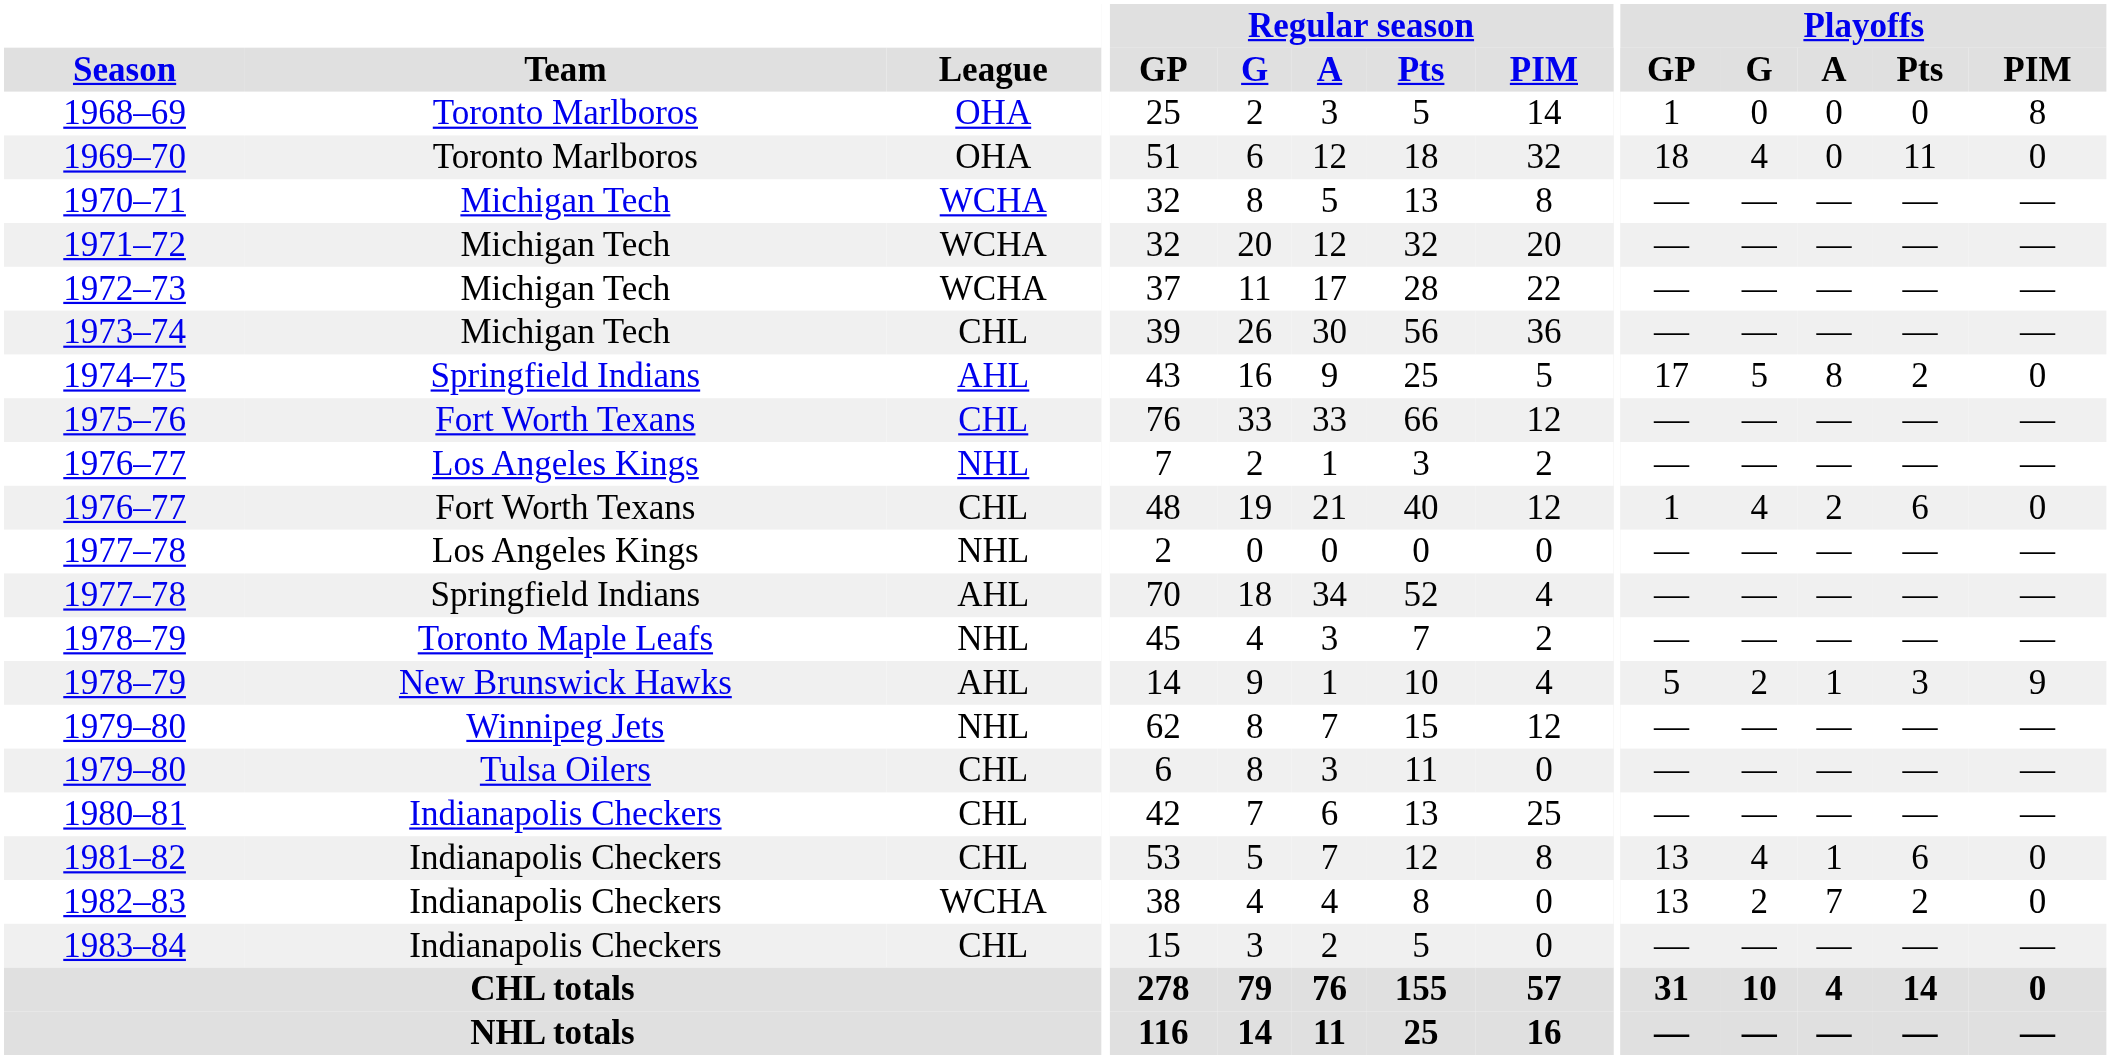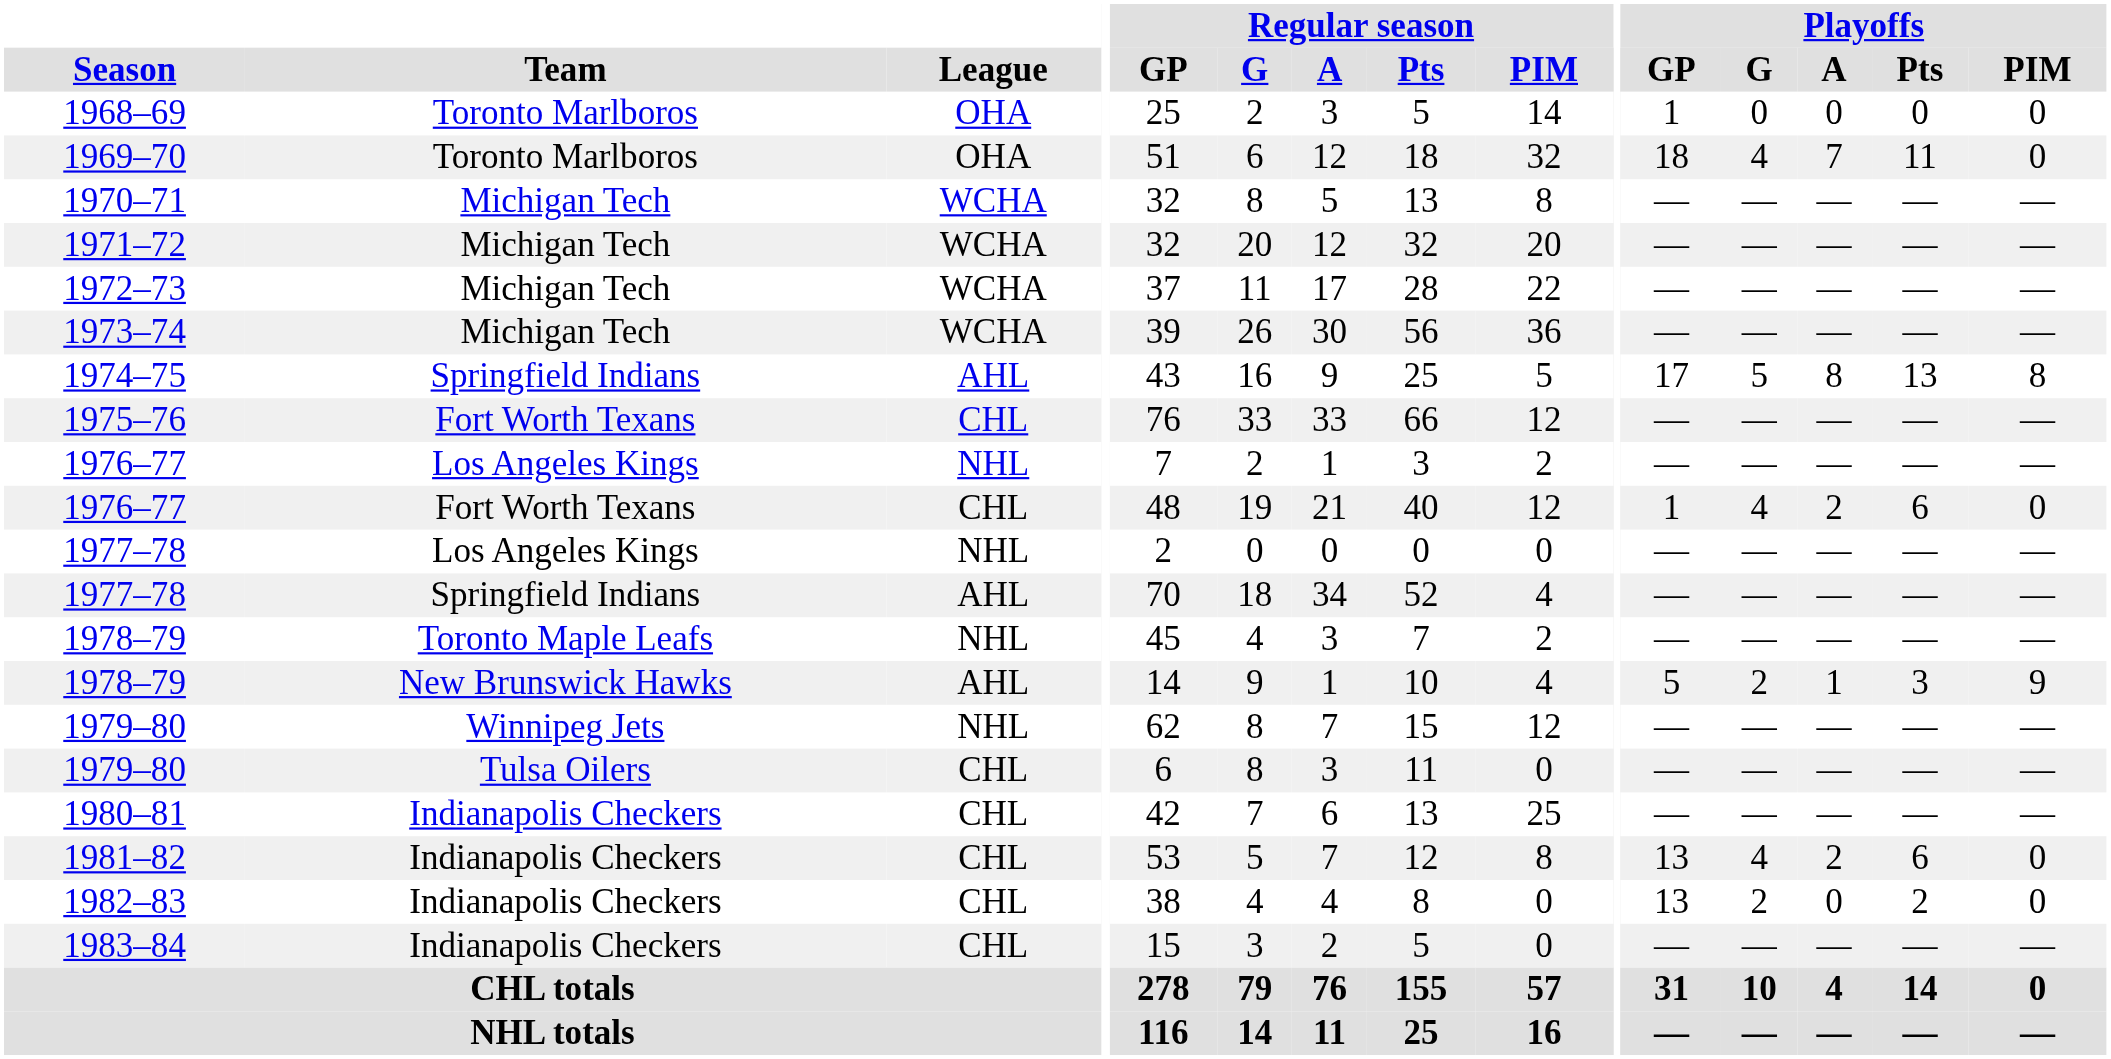1968–69 | Playoffs / PIM: 8 -> 0
1969–70 | Playoffs / A: 0 -> 7
1973–74 | League: CHL -> WCHA
1974–75 | Playoffs / Pts: 2 -> 13
1974–75 | Playoffs / PIM: 0 -> 8
1981–82 | Playoffs / A: 1 -> 2
1982–83 | League: WCHA -> CHL
1982–83 | Playoffs / A: 7 -> 0
